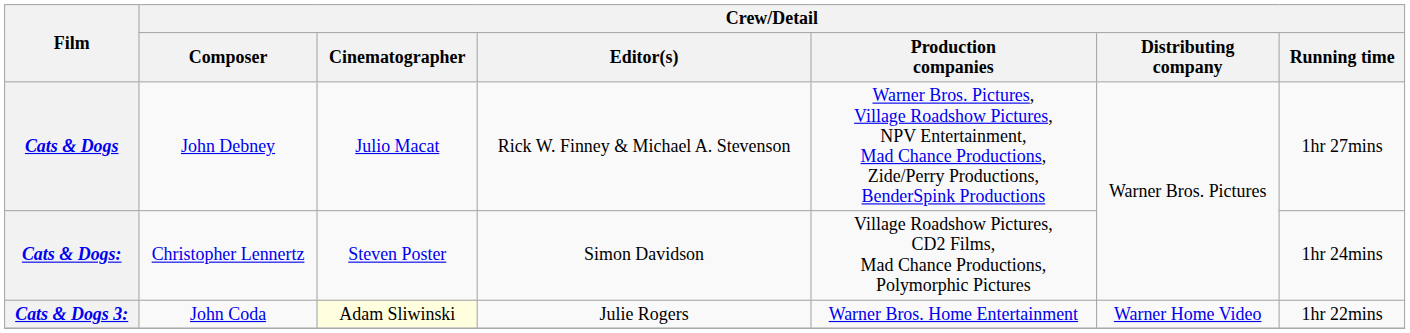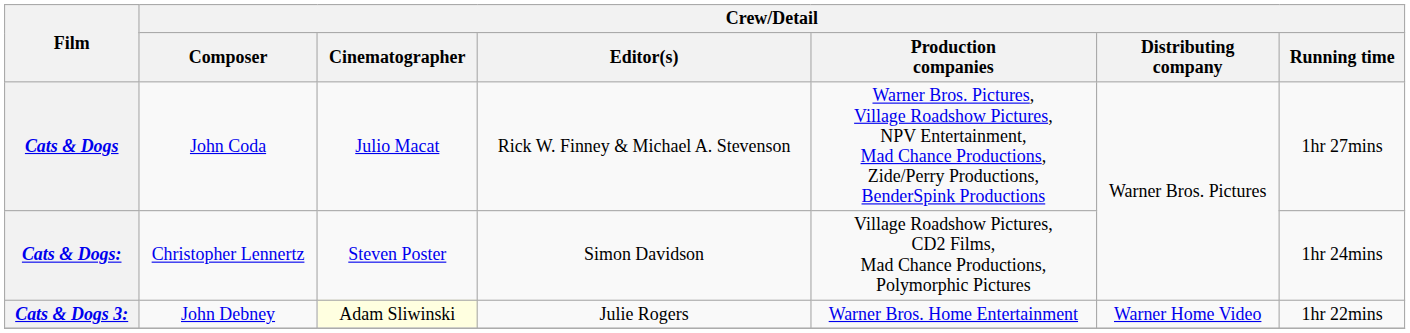Cats & Dogs | Crew/Detail / Composer: John Debney -> John Coda
Cats & Dogs 3: | Crew/Detail / Composer: John Coda -> John Debney
